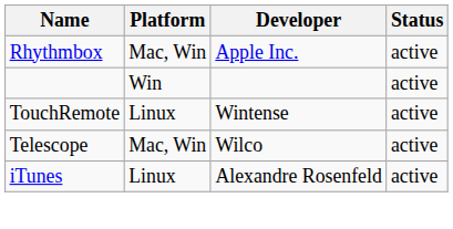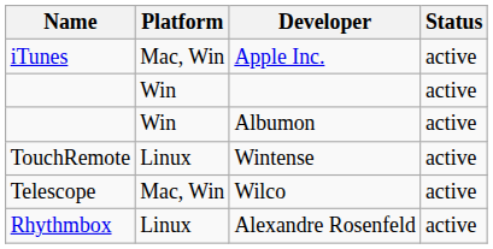Apple Inc. | Name: Rhythmbox -> iTunes
+ row: Win | Albumon | active
Alexandre Rosenfeld | Name: iTunes -> Rhythmbox
